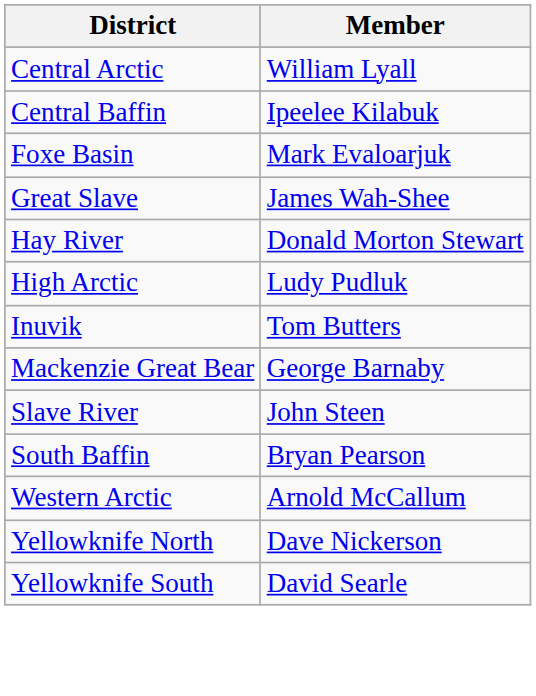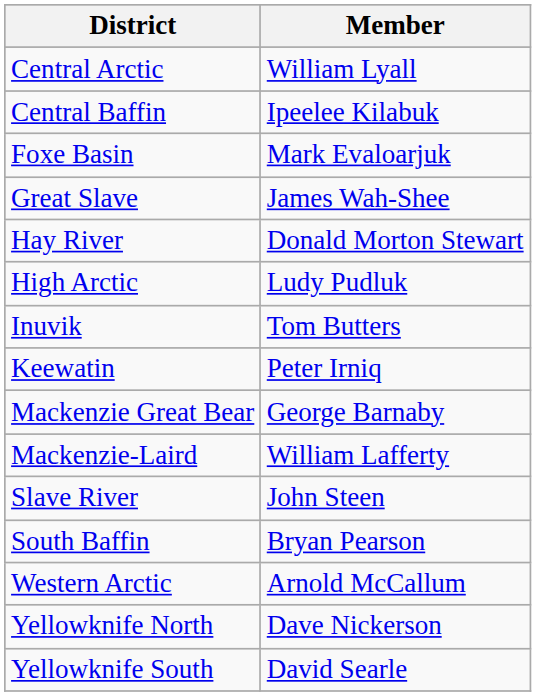+ row: Keewatin | Peter Irniq
+ row: Mackenzie-Laird | William Lafferty
